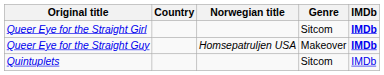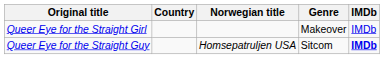Queer Eye for the Straight Girl | Genre: Sitcom -> Makeover
Queer Eye for the Straight Girl | IMDb: bold -> normal
Queer Eye for the Straight Guy | Genre: Makeover -> Sitcom
- row: Quintuplets | Sitcom | IMDb
